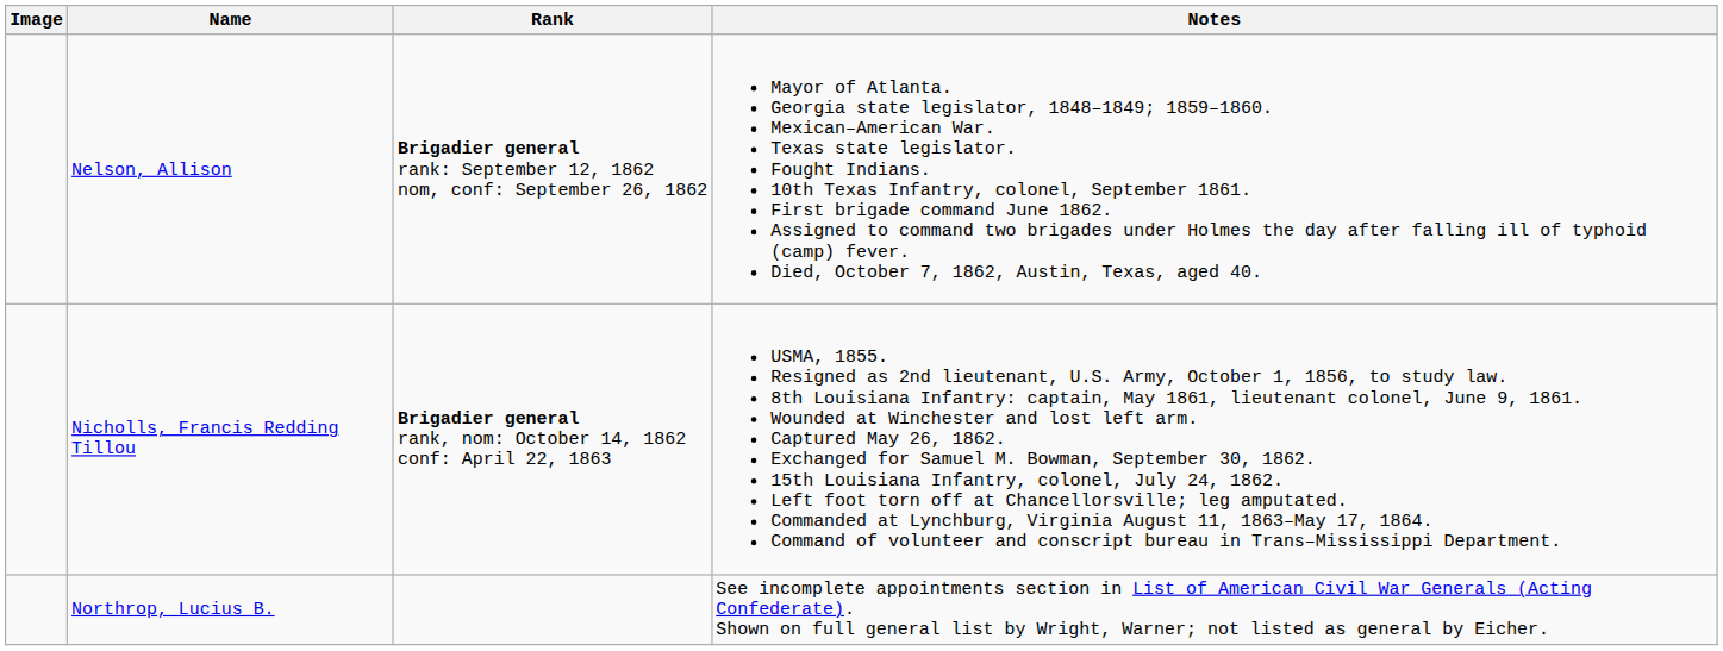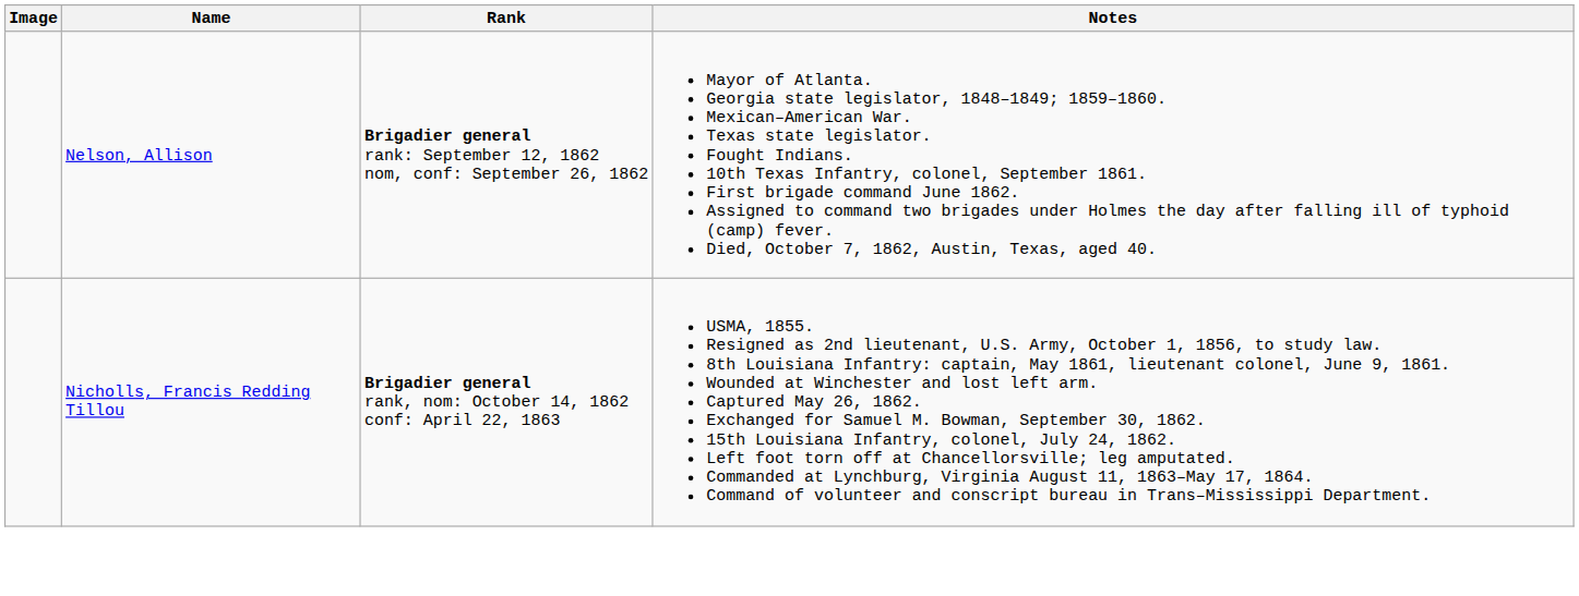- row: Northrop, Lucius B. | See incomplete appointments section in List of American Civil War Generals (Acting Confederate). Shown on full general list by Wright, Warner; not listed as general by Eicher.
